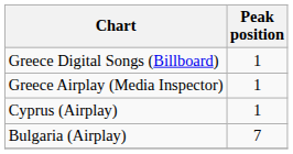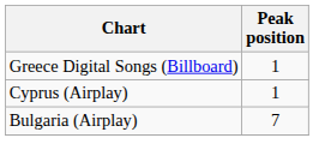- row: Greece Airplay (Media Inspector) | 1
